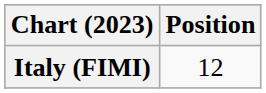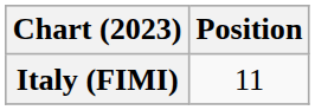Italy (FIMI) | Position: 12 -> 11
